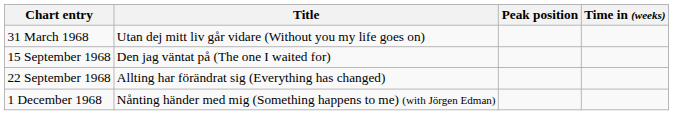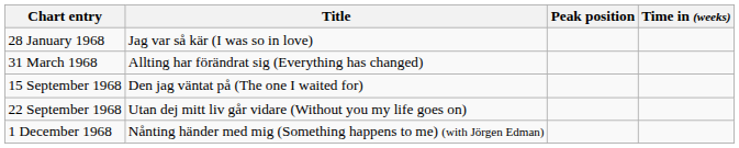+ row: 28 January 1968 | Jag var så kär (I was so in love)
31 March 1968 | Title: Utan dej mitt liv går vidare (Without you my life goes on) -> Allting har förändrat sig (Everything has changed)
22 September 1968 | Title: Allting har förändrat sig (Everything has changed) -> Utan dej mitt liv går vidare (Without you my life goes on)
